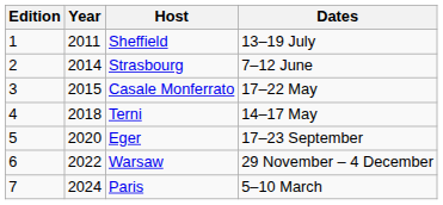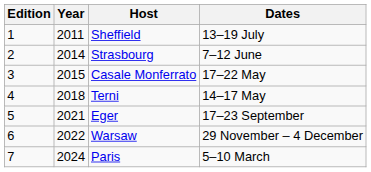Eger | Year: 2020 -> 2021
